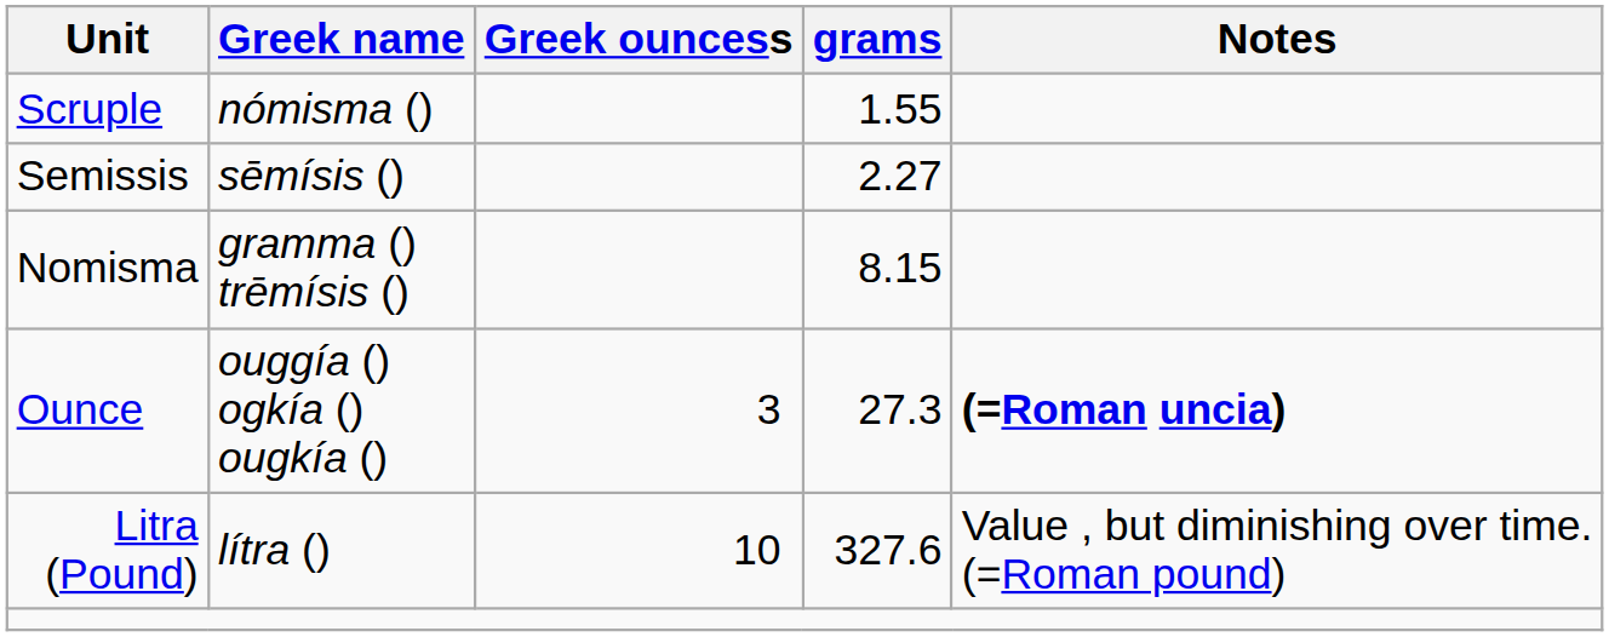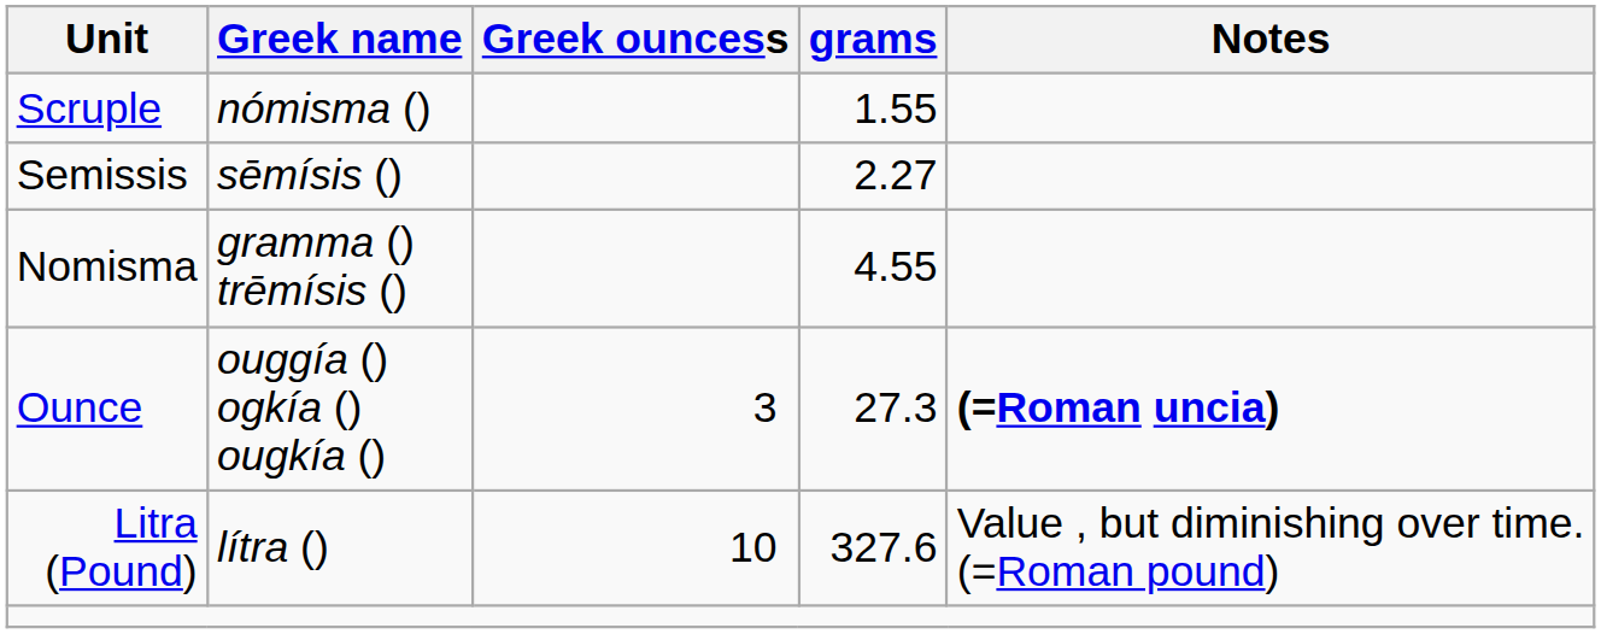Nomisma | grams: 8.15 -> 4.55
